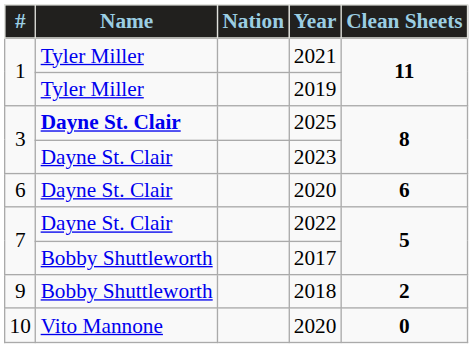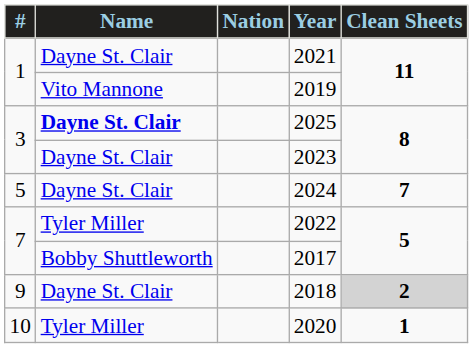2021 | Name: Tyler Miller -> Dayne St. Clair
2019 | Name: Tyler Miller -> Vito Mannone
+ row: 5 | Dayne St. Clair | 2024 | 7
- row: 6 | Dayne St. Clair | 2020 | 6
2022 | Name: Dayne St. Clair -> Tyler Miller
2018 | Name: Bobby Shuttleworth -> Dayne St. Clair
2018 | Clean Sheets: no background -> lightgrey background
10 / 2020 | Name: Vito Mannone -> Tyler Miller
10 / 2020 | Clean Sheets: 0 -> 1
